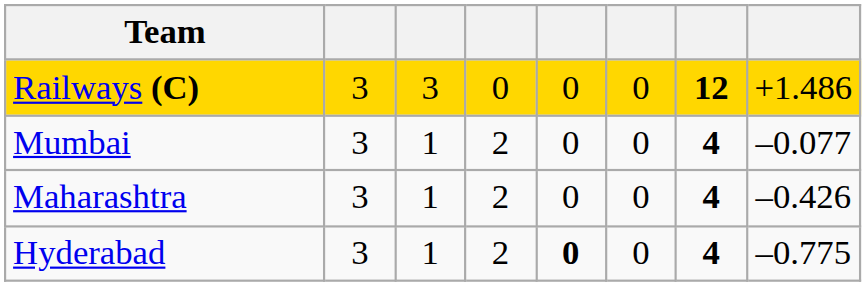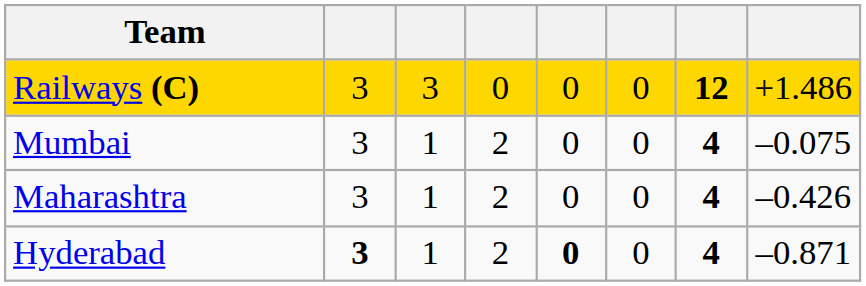Mumbai | column 8: –0.077 -> –0.075
Hyderabad | column 2: normal -> bold
Hyderabad | column 8: –0.775 -> –0.871
